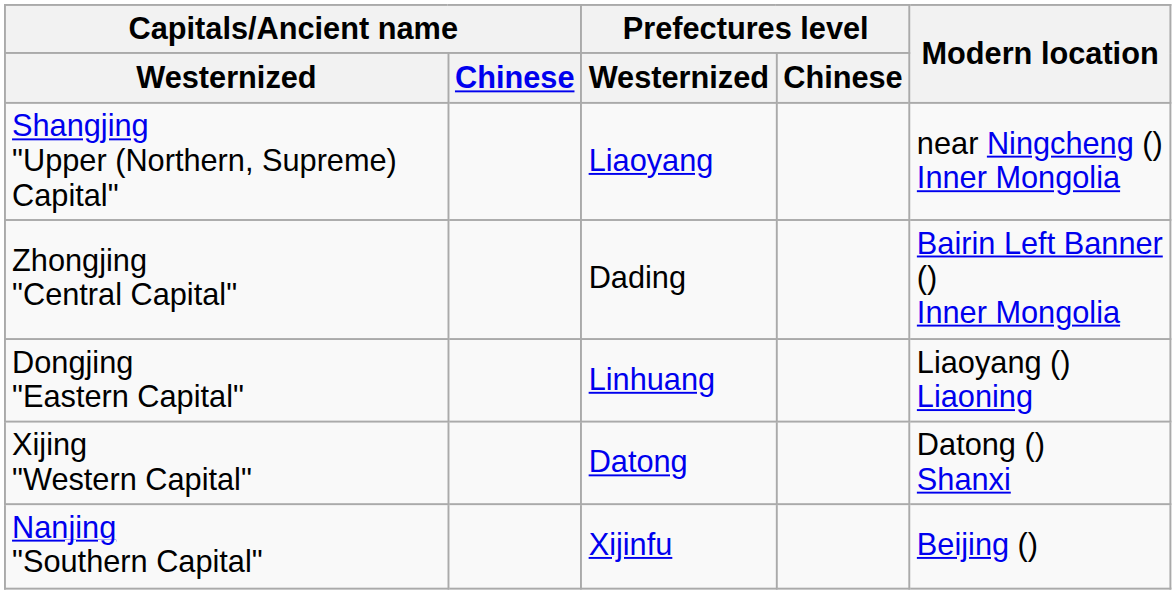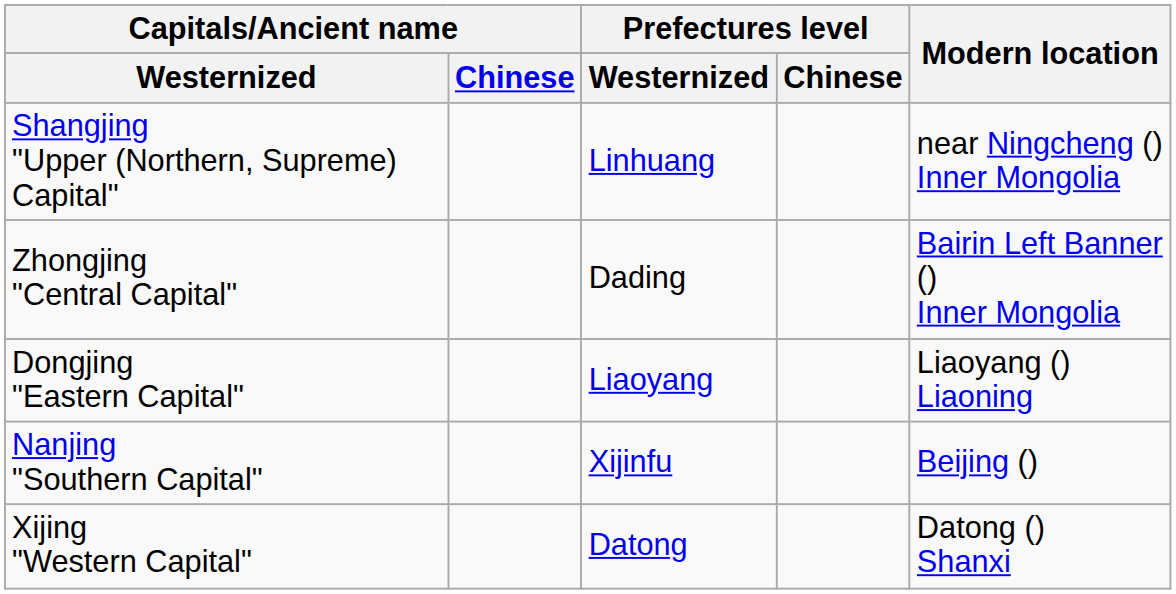Shangjing "Upper (Northern, Supreme) Capital" | Prefectures level / Westernized: Liaoyang -> Linhuang
Dongjing "Eastern Capital" | Prefectures level / Westernized: Linhuang -> Liaoyang
rows swapped: Xijing "Western Capital" <-> Nanjing "Southern Capital"
